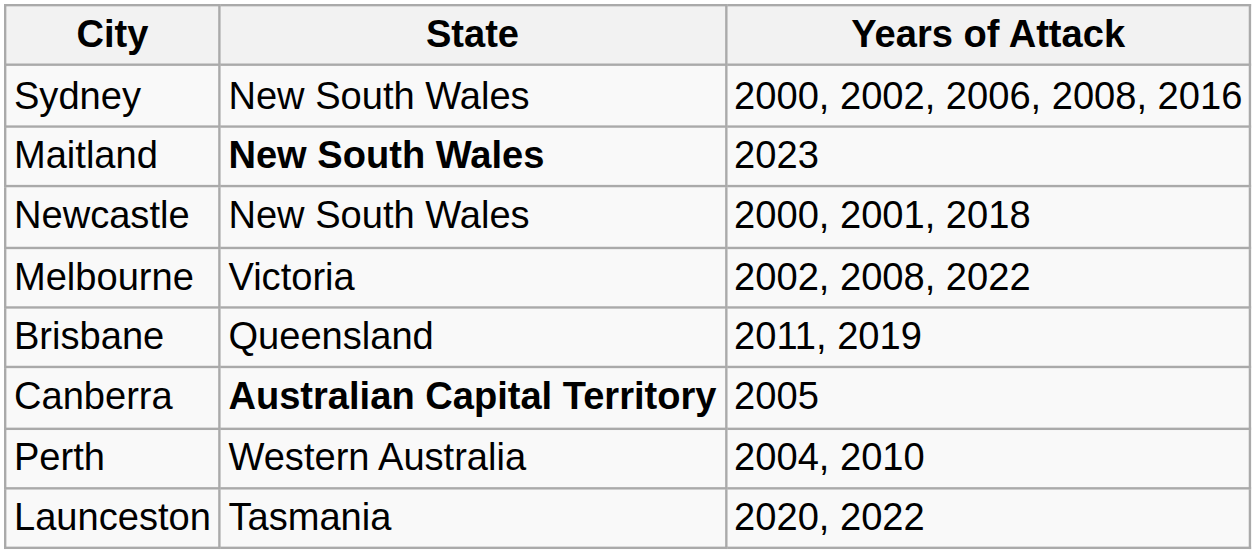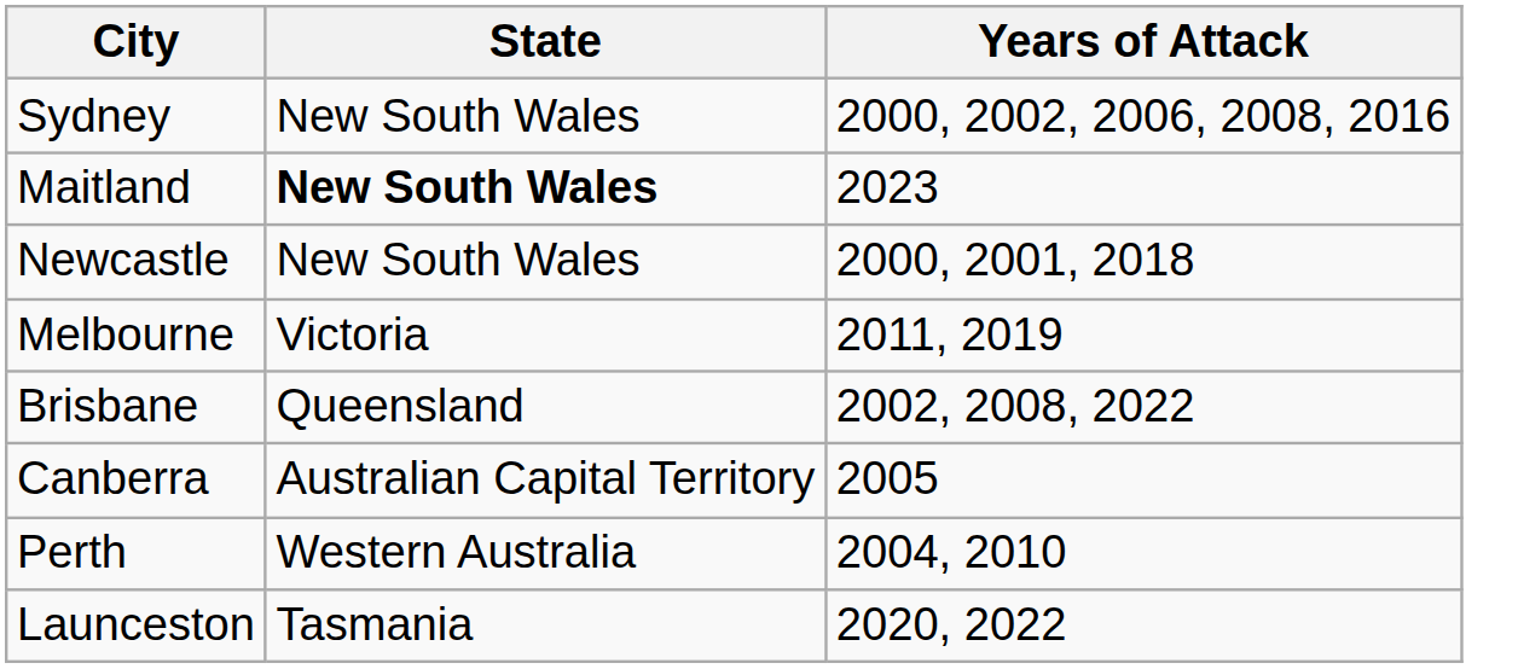Melbourne | Years of Attack: 2002, 2008, 2022 -> 2011, 2019
Brisbane | Years of Attack: 2011, 2019 -> 2002, 2008, 2022
Canberra | State: bold -> normal
